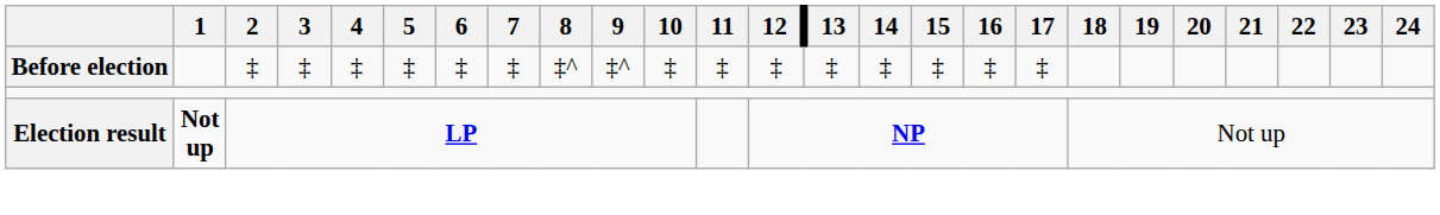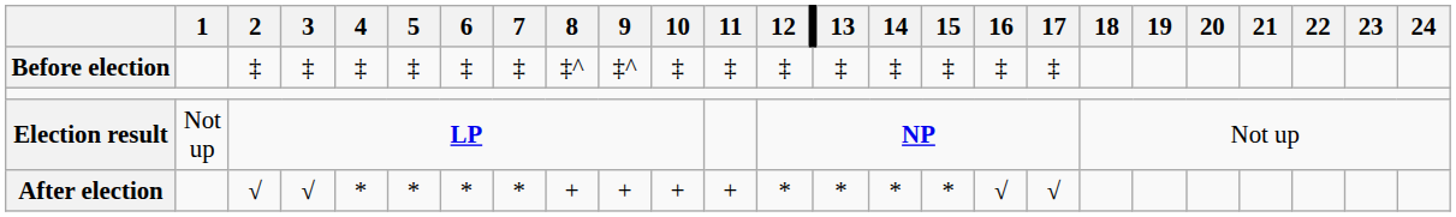Election result | 1: bold -> normal
+ row: After election | √ | √ | * | * | * | * | + | + | + | + | * | * | * | * | √ | √
